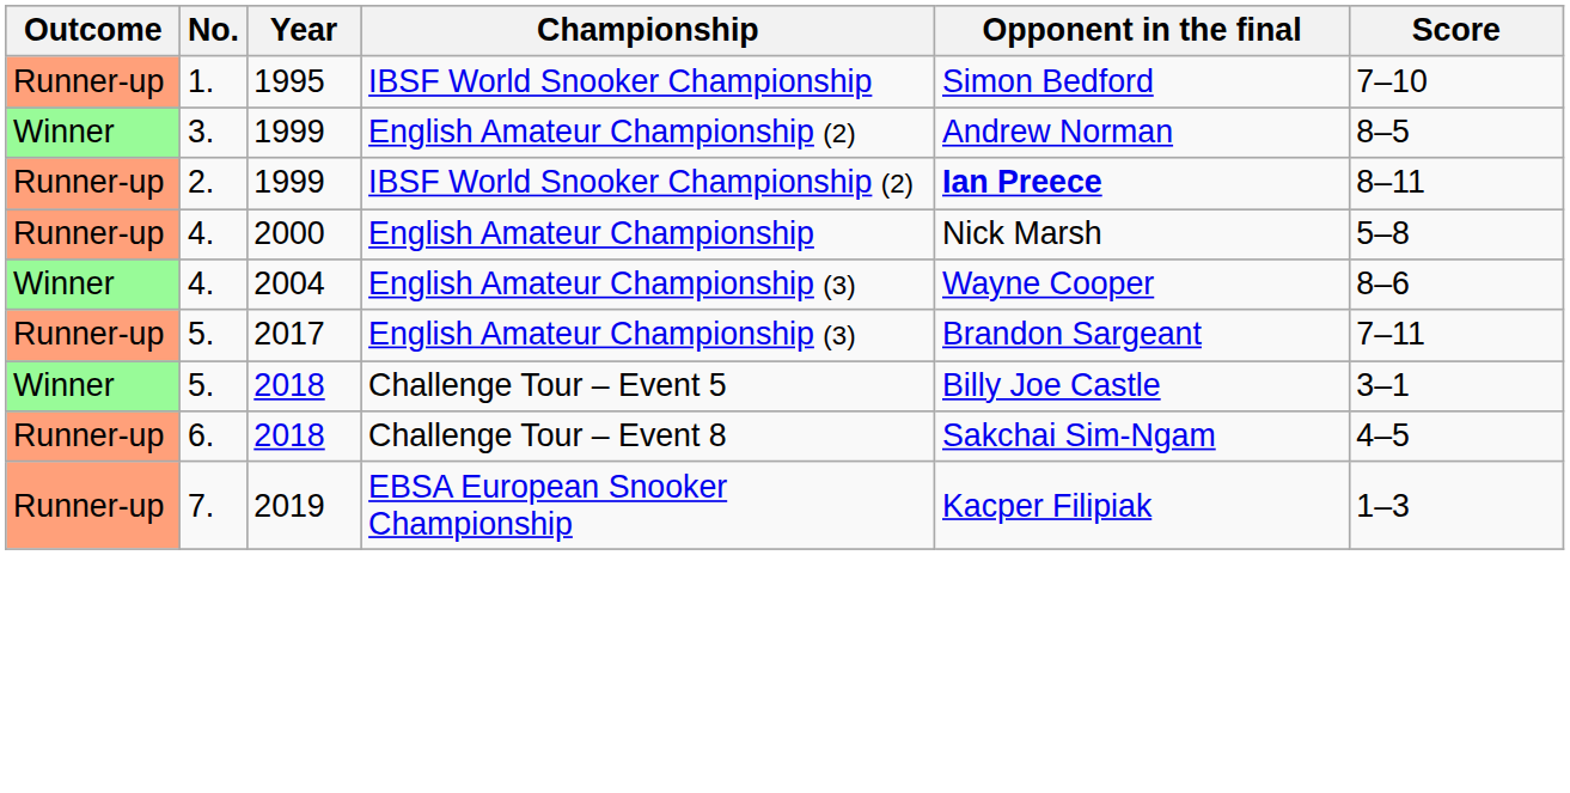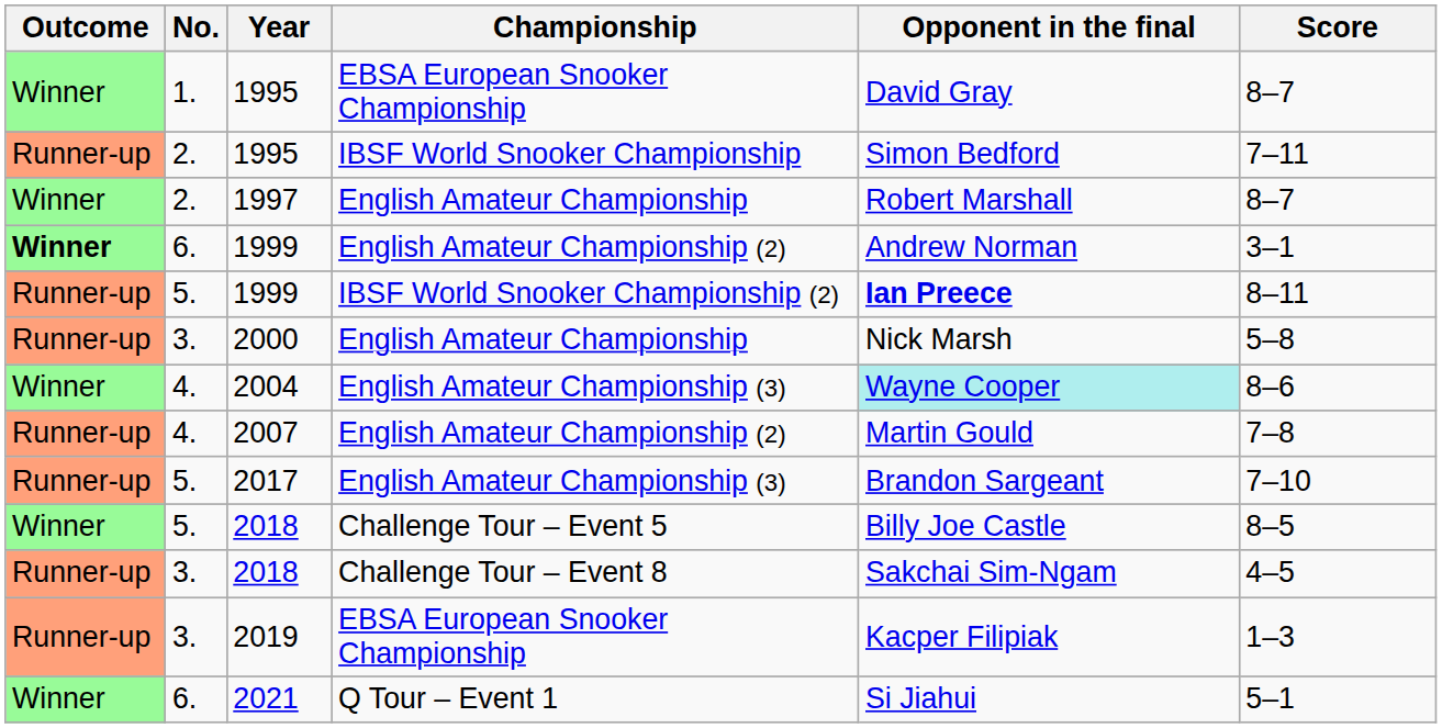+ row: Winner | 1. | 1995 | EBSA European Snooker Championship | David Gray | 8–7
1995 / IBSF World Snooker Championship | No.: 1. -> 2.
1995 / IBSF World Snooker Championship | Score: 7–10 -> 7–11
+ row: Winner | 2. | 1997 | English Amateur Championship | Robert Marshall | 8–7
1999 / English Amateur Championship (2) | Outcome: normal -> bold
1999 / English Amateur Championship (2) | No.: 3. -> 6.
1999 / English Amateur Championship (2) | Score: 8–5 -> 3–1
1999 / IBSF World Snooker Championship (2) | No.: 2. -> 5.
2000 | No.: 4. -> 3.
2004 | Opponent in the final: no background -> paleturquoise background
+ row: Runner-up | 4. | 2007 | English Amateur Championship (2) | Martin Gould | 7–8
2017 | Score: 7–11 -> 7–10
2018 / Challenge Tour – Event 5 | Score: 3–1 -> 8–5
2018 / Challenge Tour – Event 8 | No.: 6. -> 3.
2019 | No.: 7. -> 3.
+ row: Winner | 6. | 2021 | Q Tour – Event 1 | Si Jiahui | 5–1
